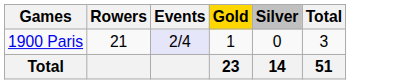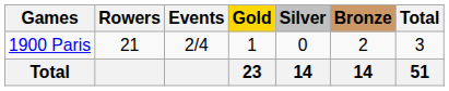+ column: Bronze | 2 | 14
1900 Paris | Events: lavender background -> no background
